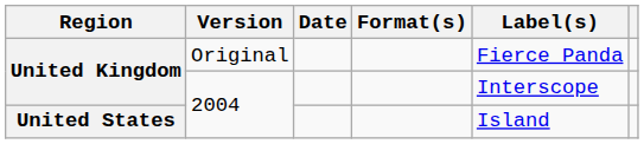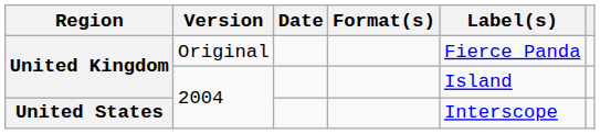United Kingdom / 2004 | Label(s): Interscope -> Island
United States | Label(s): Island -> Interscope
